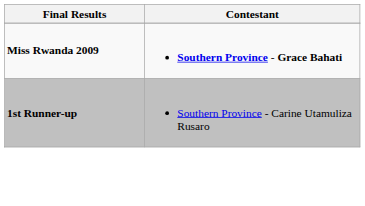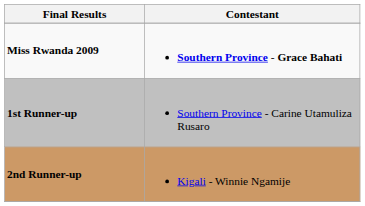+ row: 2nd Runner-up | Kigali - Winnie Ngamije
